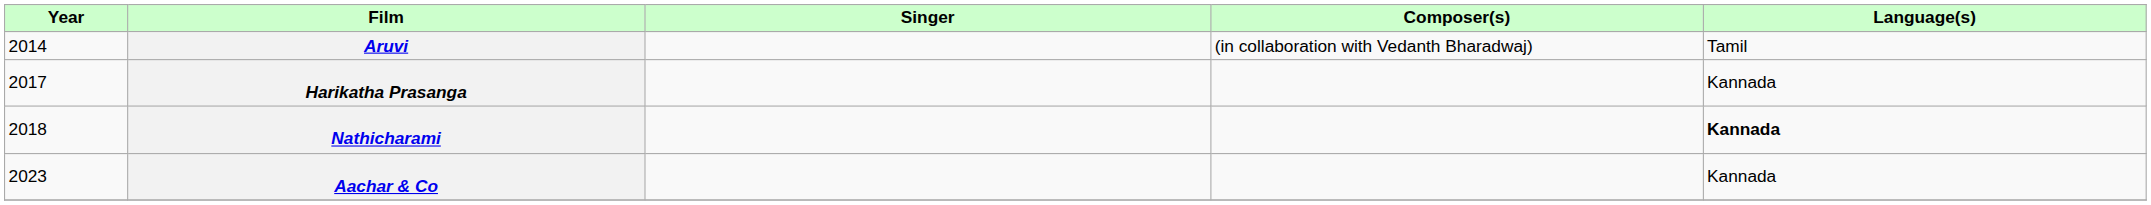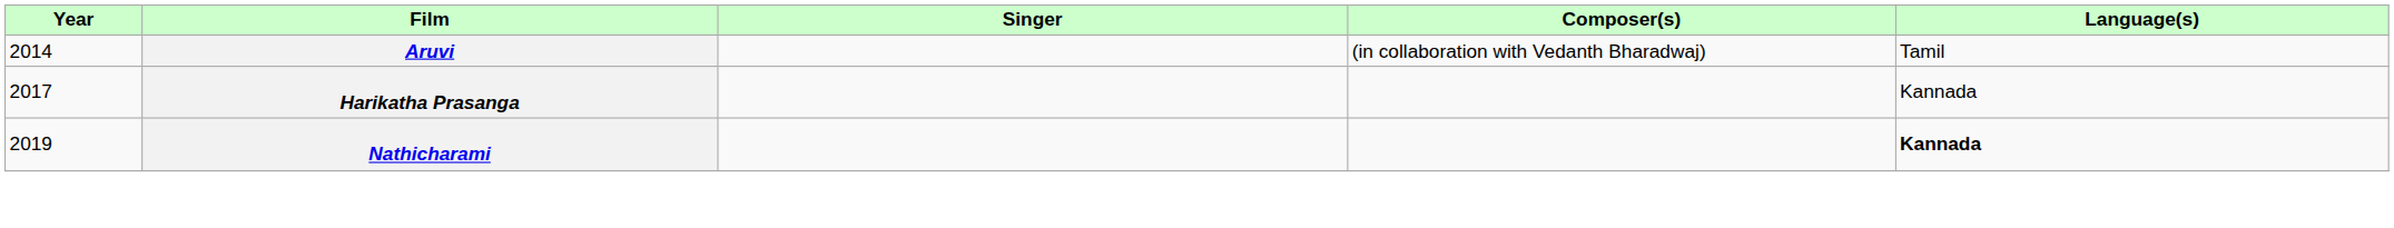Nathicharami | Year: 2018 -> 2019
- row: 2023 | Aachar & Co | Kannada
